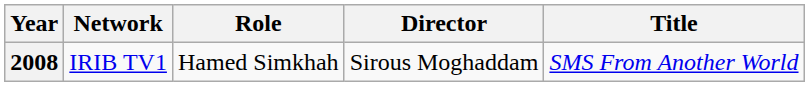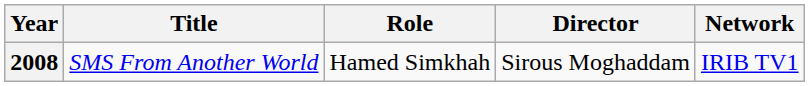columns swapped: Title <-> Network
